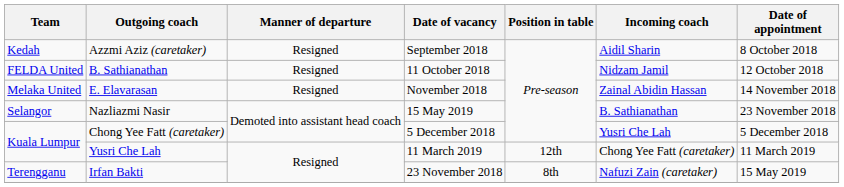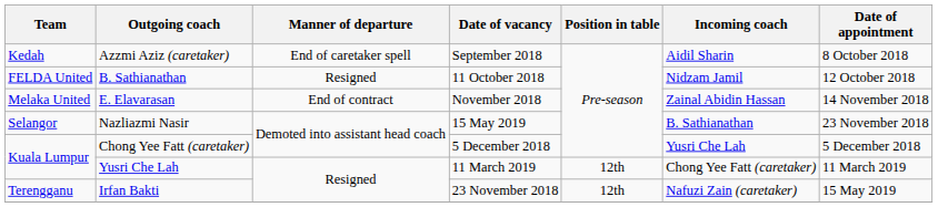Azzmi Aziz (caretaker) | Manner of departure: Resigned -> End of caretaker spell
E. Elavarasan | Manner of departure: Resigned -> End of contract
Irfan Bakti | Position in table: 8th -> 12th
